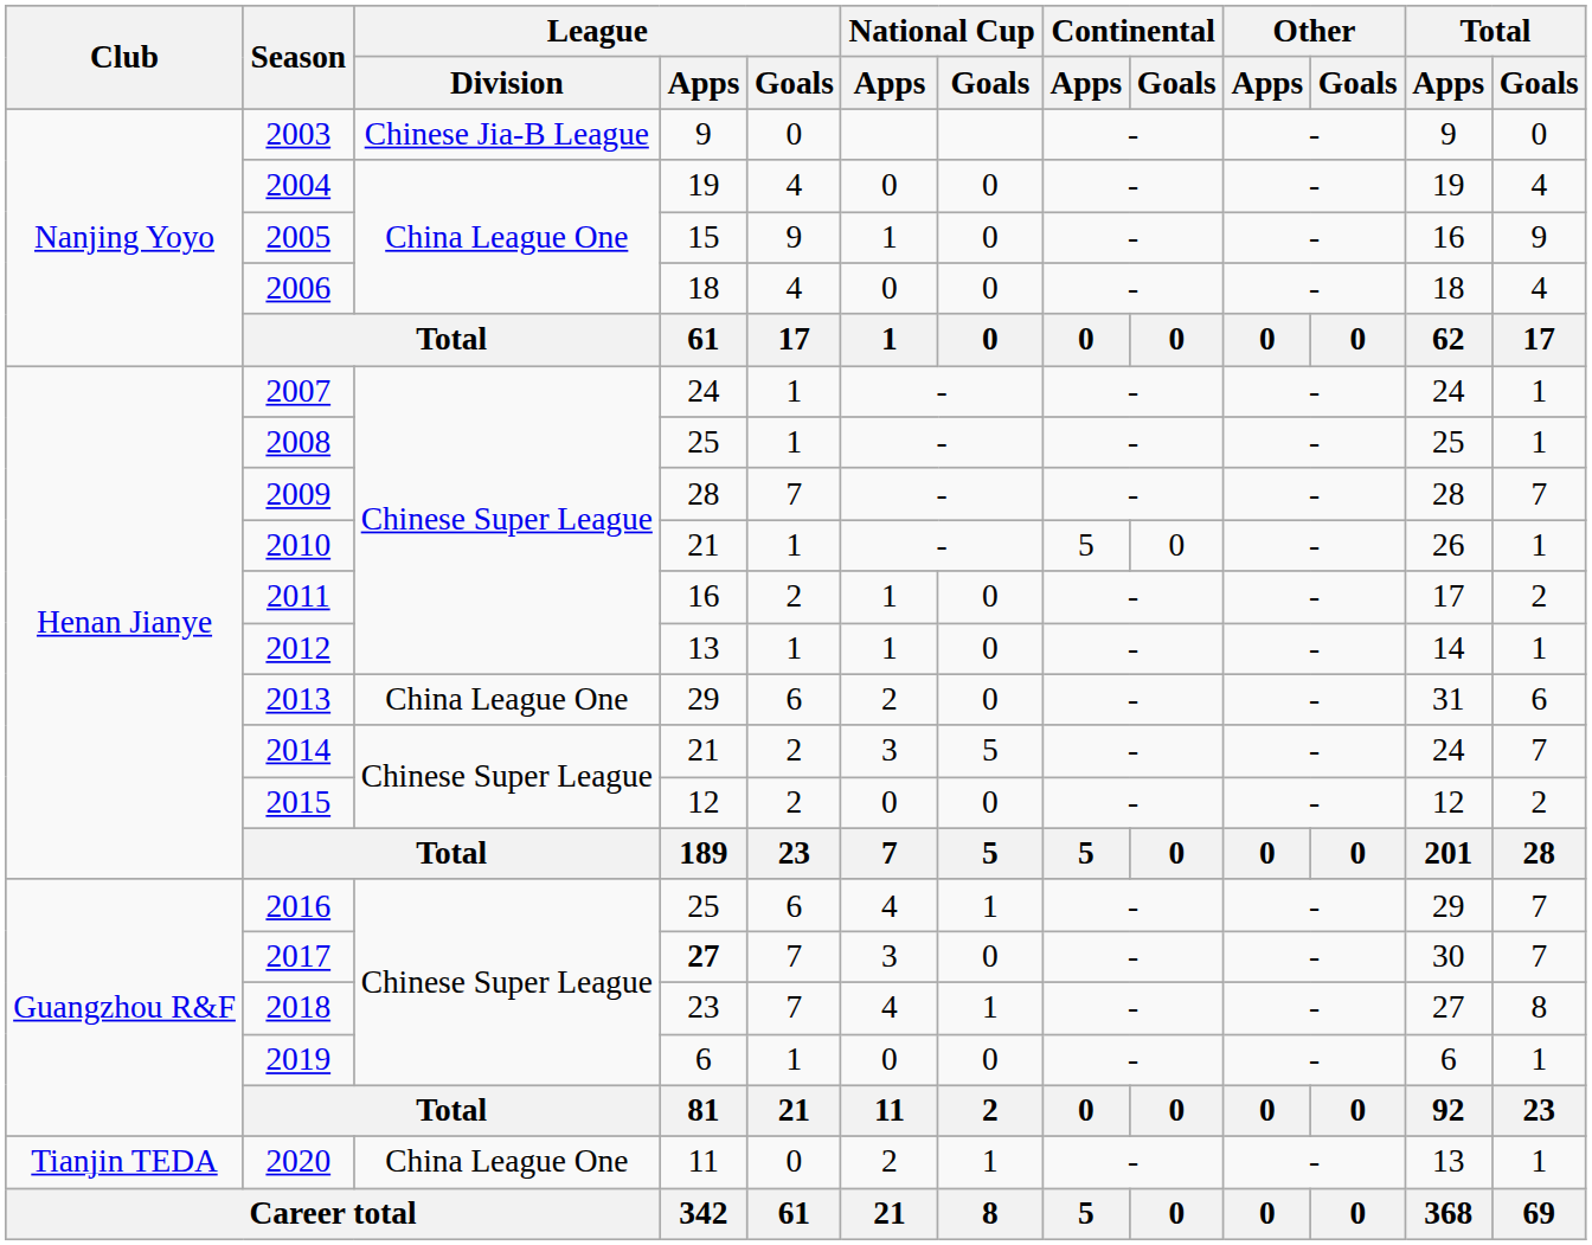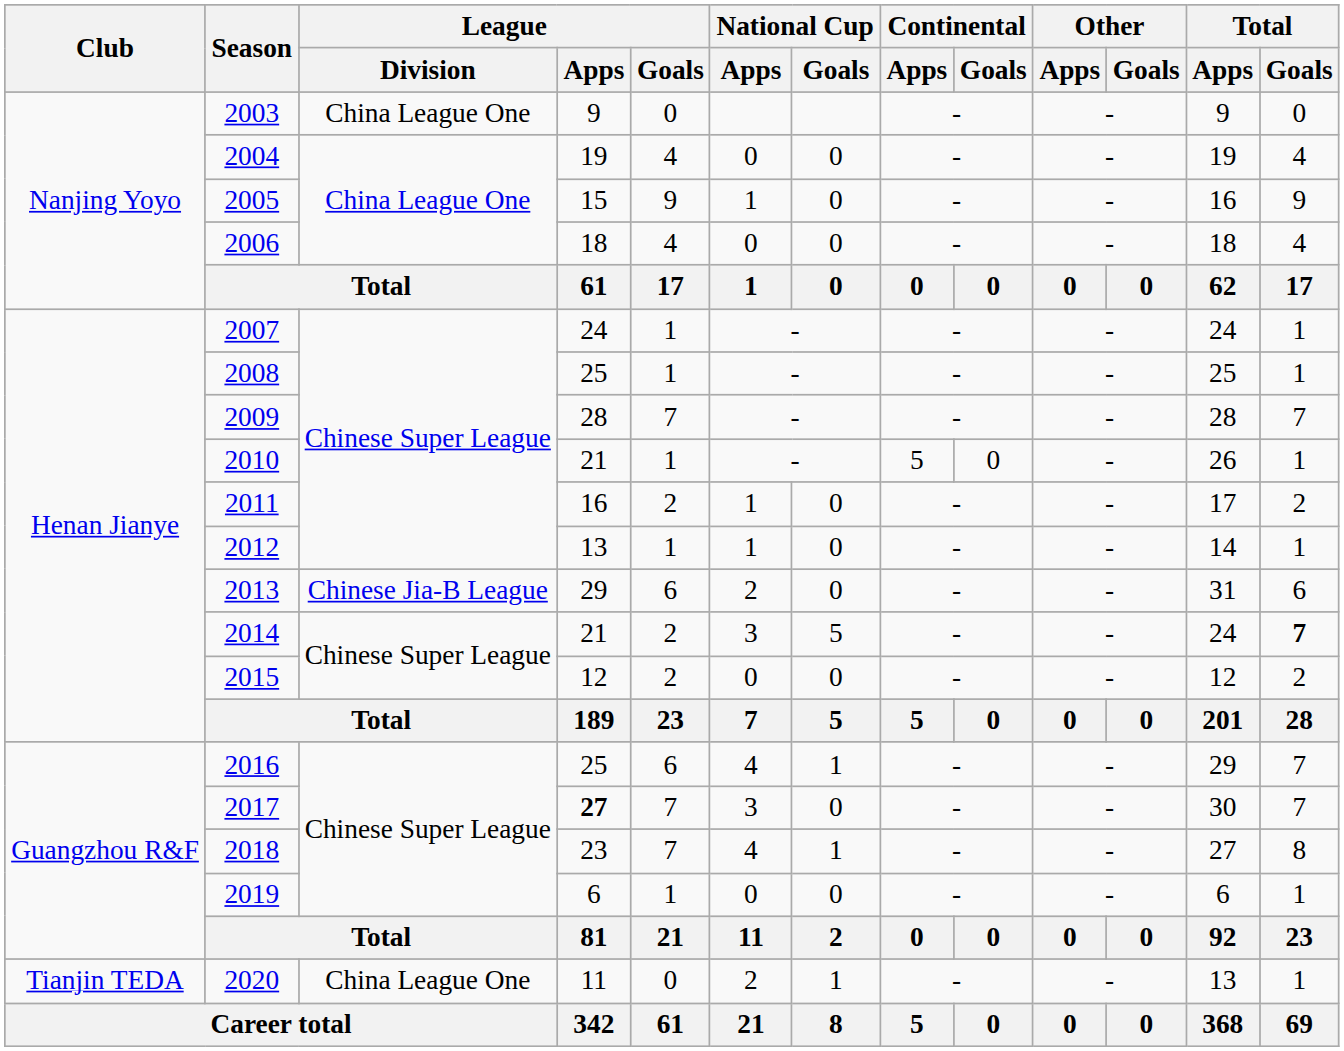2003 | League / Division: Chinese Jia-B League -> China League One
2013 | League / Division: China League One -> Chinese Jia-B League
2014 | Total / Goals: normal -> bold
